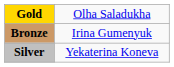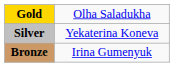rows swapped: Silver <-> Bronze
